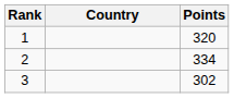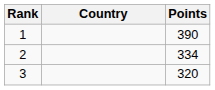1 | Points: 320 -> 390
3 | Points: 302 -> 320
